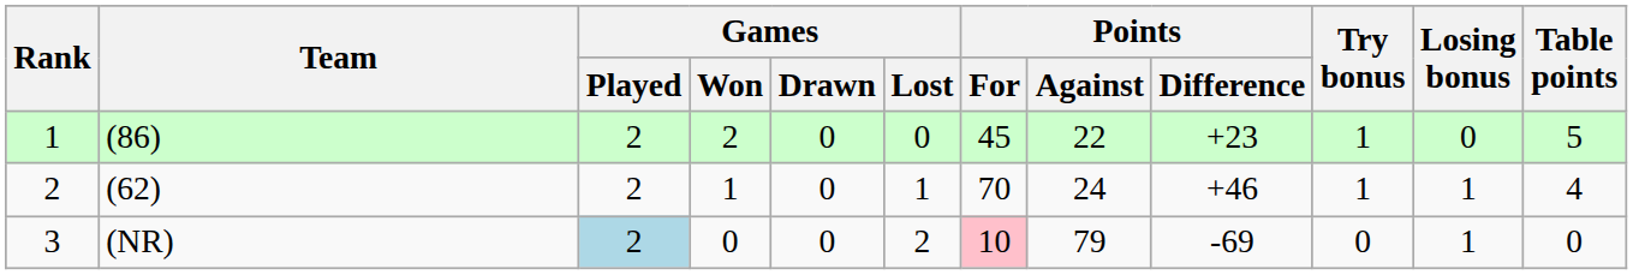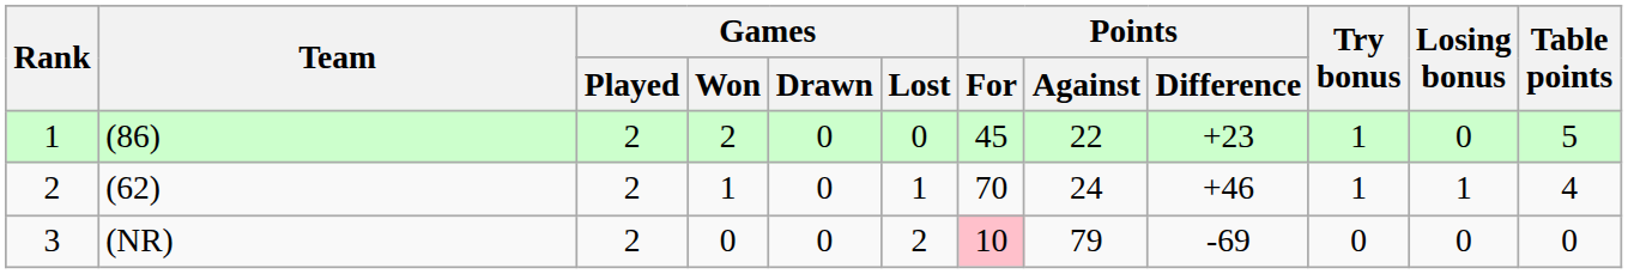3 | Games / Played: lightblue background -> no background
3 | Losing bonus: 1 -> 0
